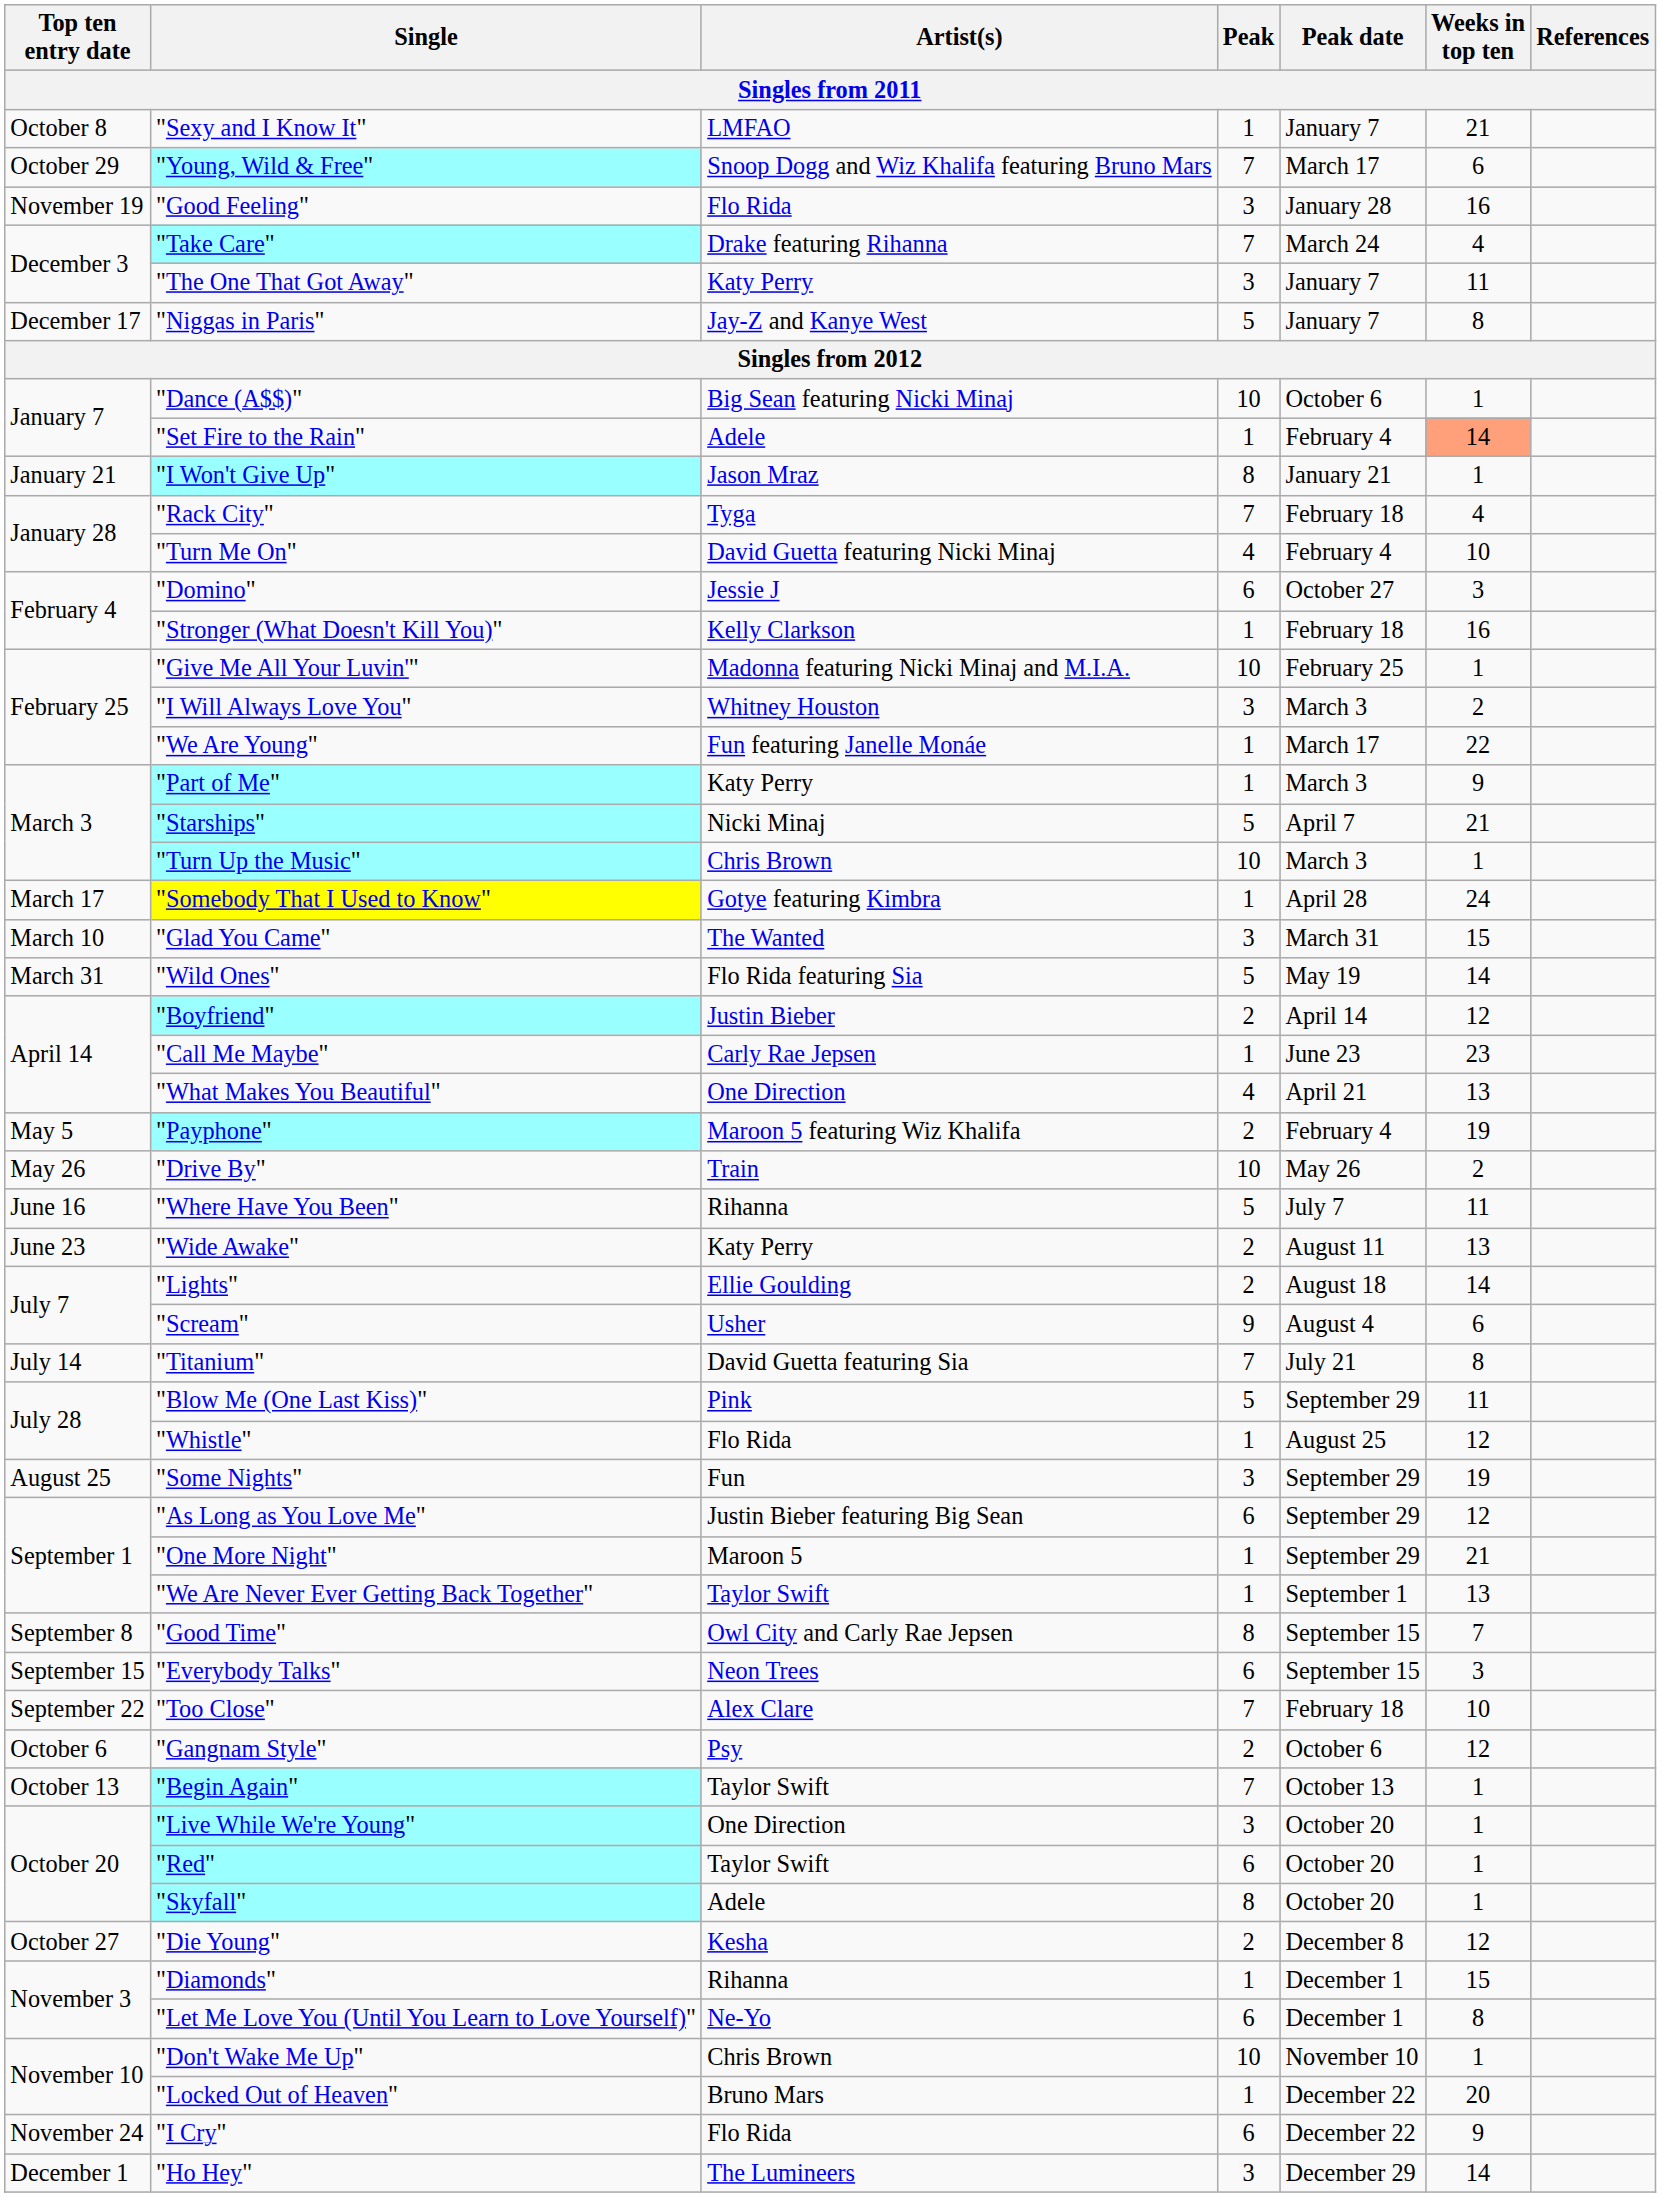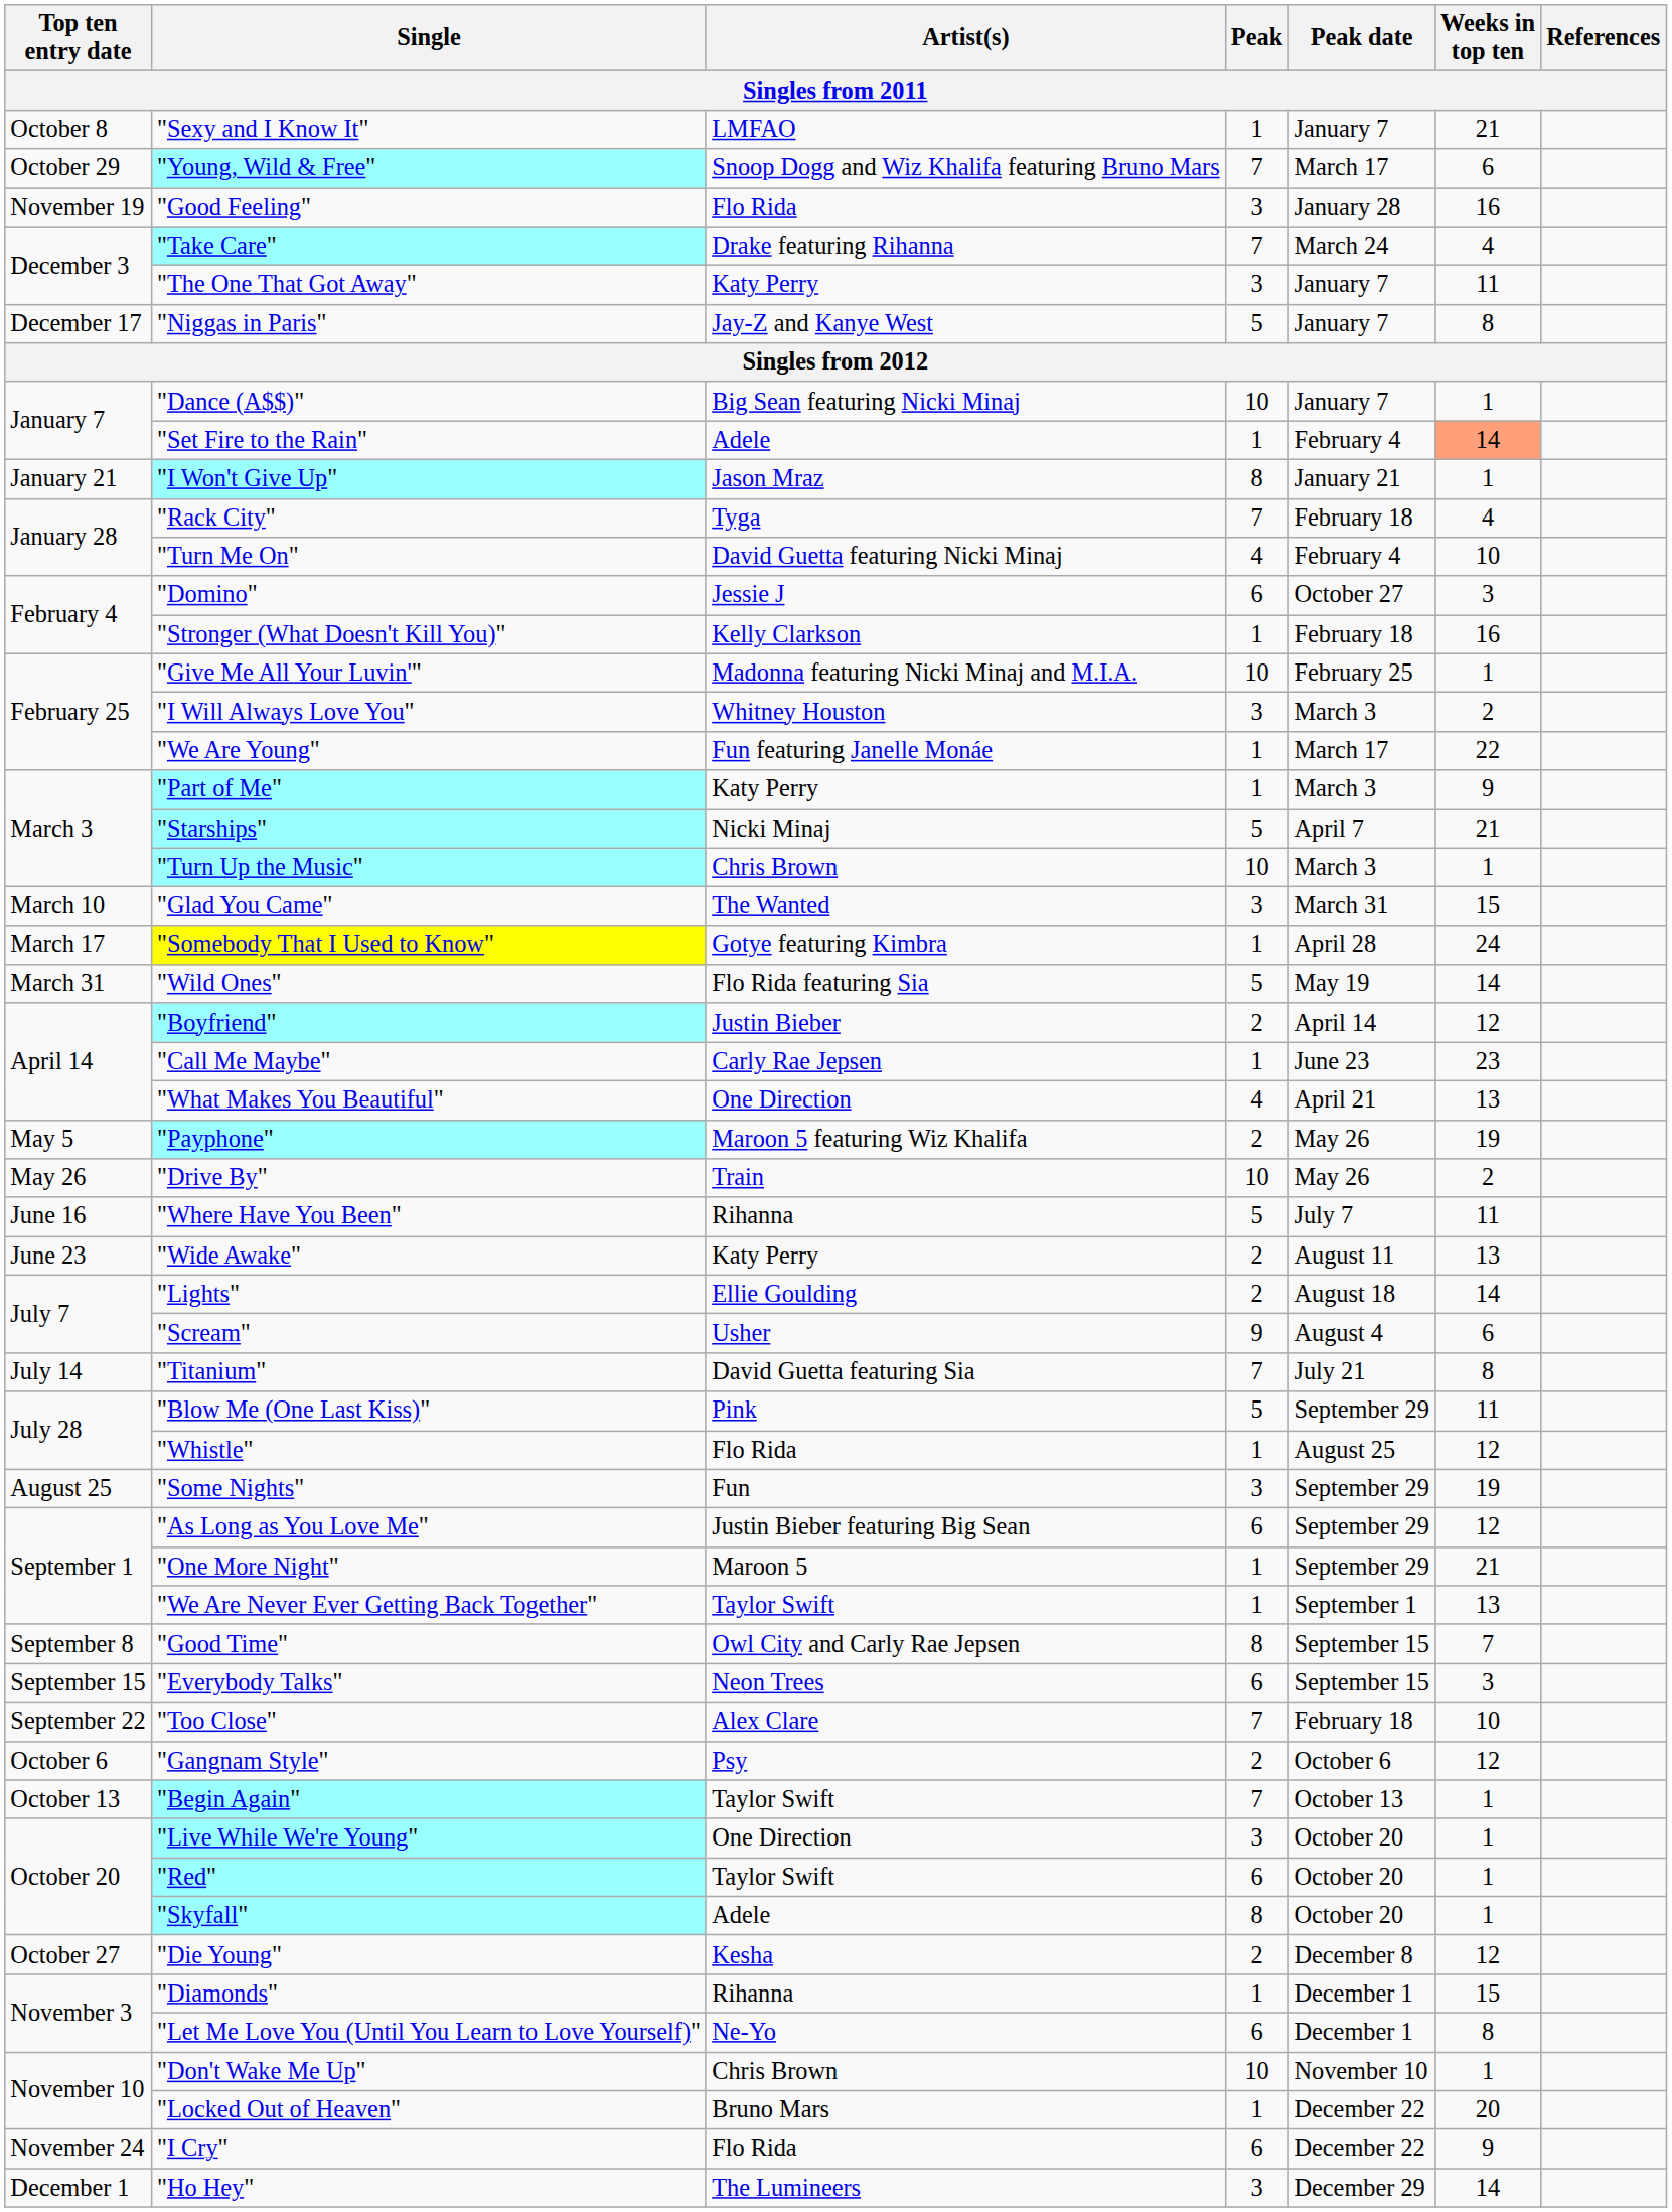"Dance (A$$)" | Peak date: October 6 -> January 7
rows swapped: "Glad You Came" <-> "Somebody That I Used to Know"
"Payphone" | Peak date: February 4 -> May 26
